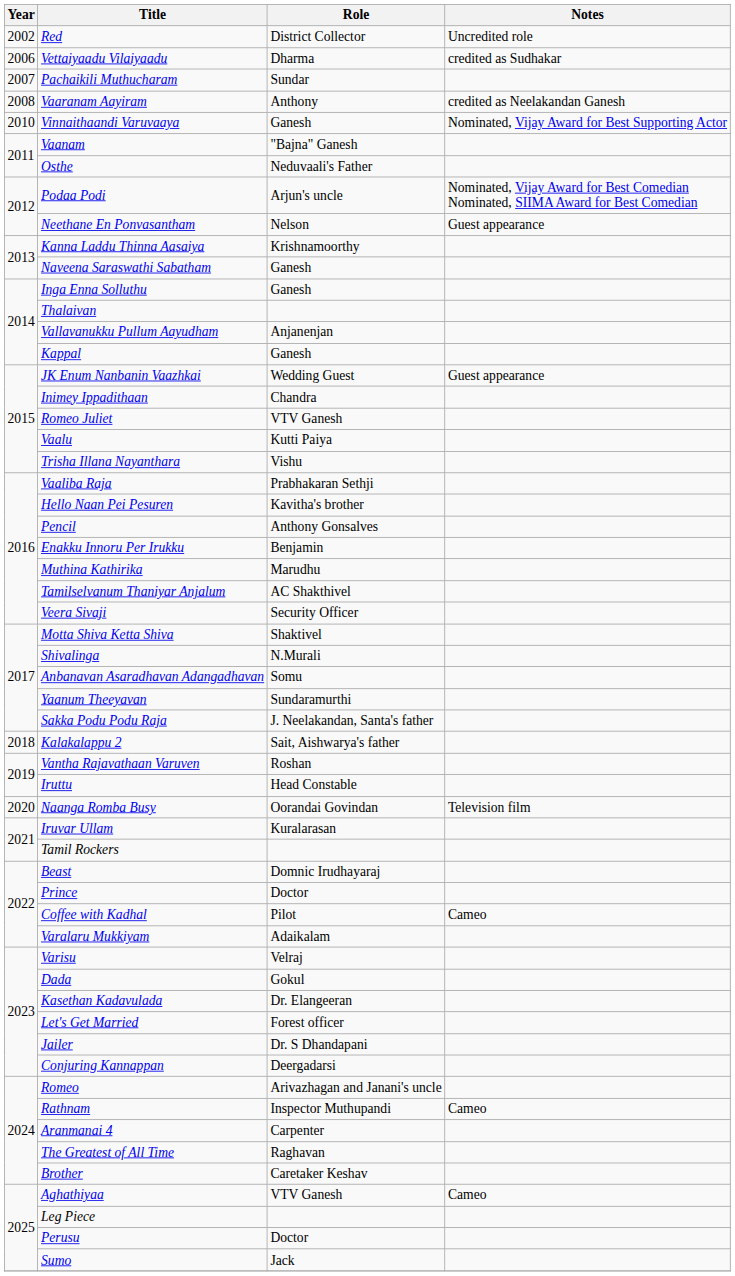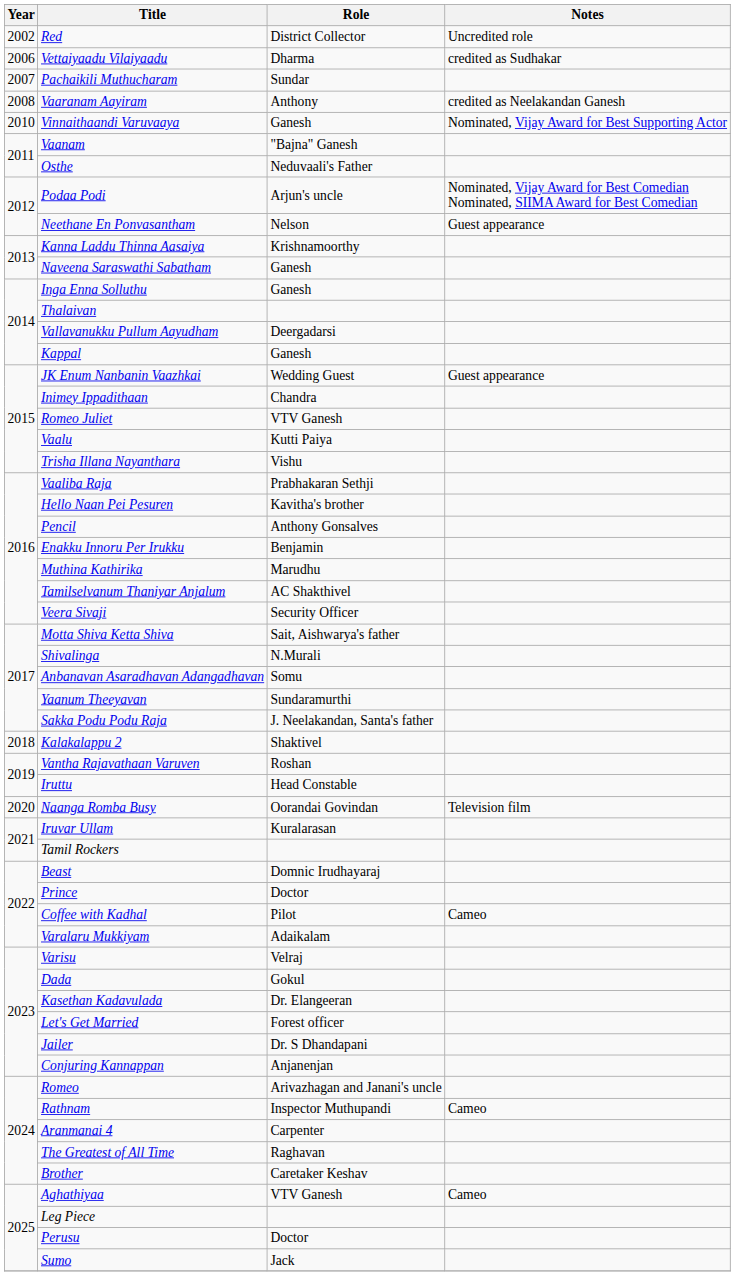Vallavanukku Pullum Aayudham | Role: Anjanenjan -> Deergadarsi
Motta Shiva Ketta Shiva | Role: Shaktivel -> Sait, Aishwarya's father
Kalakalappu 2 | Role: Sait, Aishwarya's father -> Shaktivel
Conjuring Kannappan | Role: Deergadarsi -> Anjanenjan
